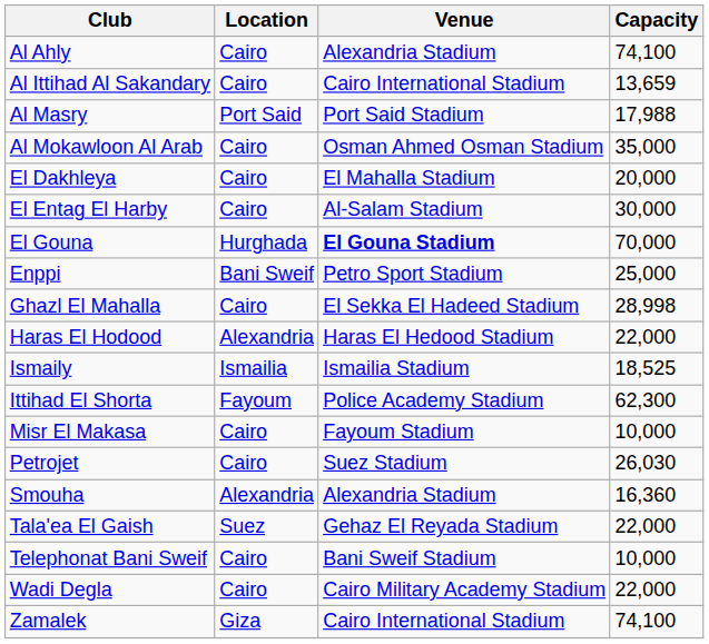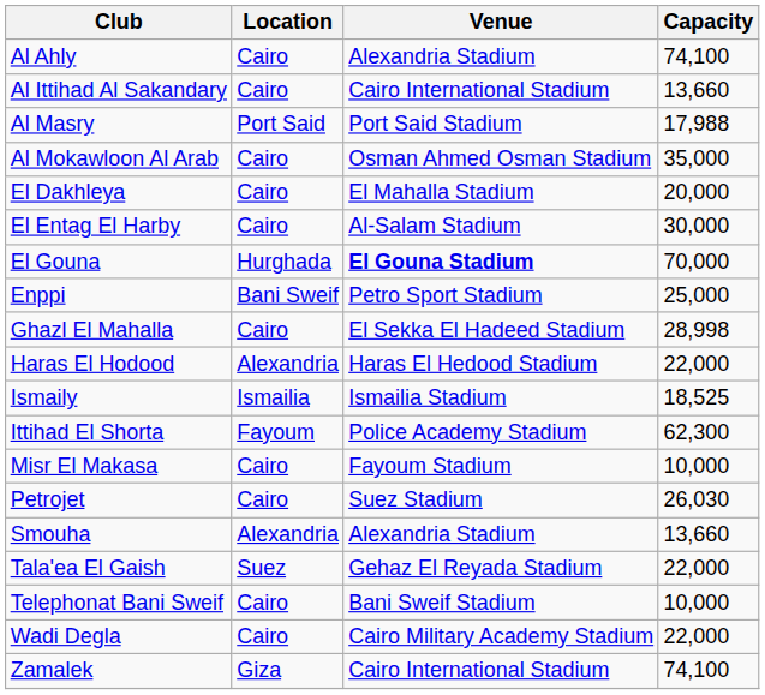Al Ittihad Al Sakandary | Capacity: 13,659 -> 13,660
Smouha | Capacity: 16,360 -> 13,660
